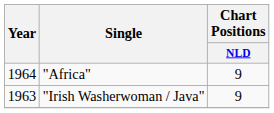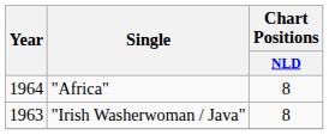"Africa" | Chart Positions / NLD: 9 -> 8
"Irish Washerwoman / Java" | Chart Positions / NLD: 9 -> 8
